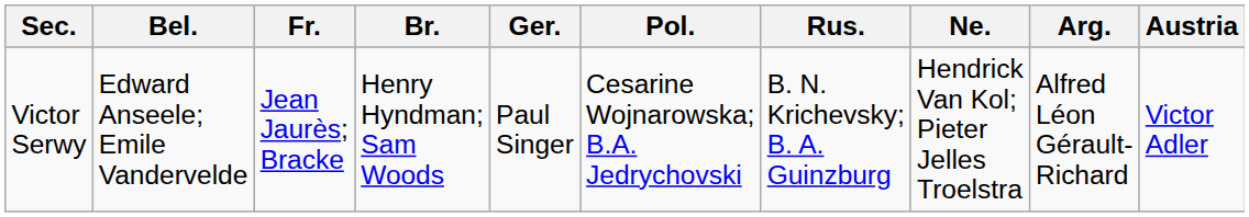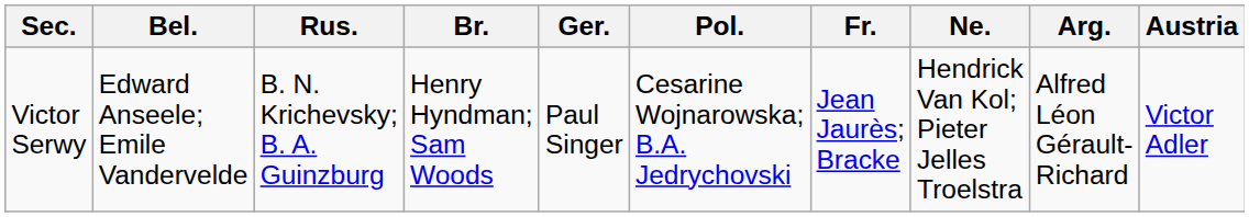columns swapped: Fr. <-> Rus.
